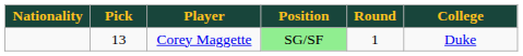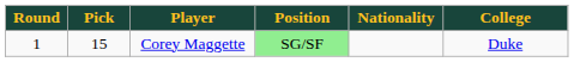columns swapped: Round <-> Nationality
Corey Maggette | Pick: 13 -> 15
